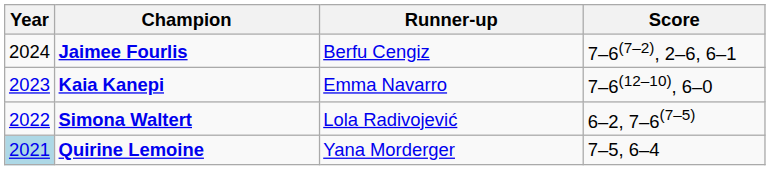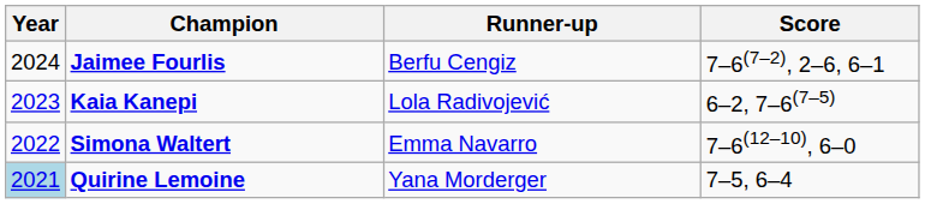Kaia Kanepi | Runner-up: Emma Navarro -> Lola Radivojević
Kaia Kanepi | Score: 7–6(12–10), 6–0 -> 6–2, 7–6(7–5)
Simona Waltert | Runner-up: Lola Radivojević -> Emma Navarro
Simona Waltert | Score: 6–2, 7–6(7–5) -> 7–6(12–10), 6–0
